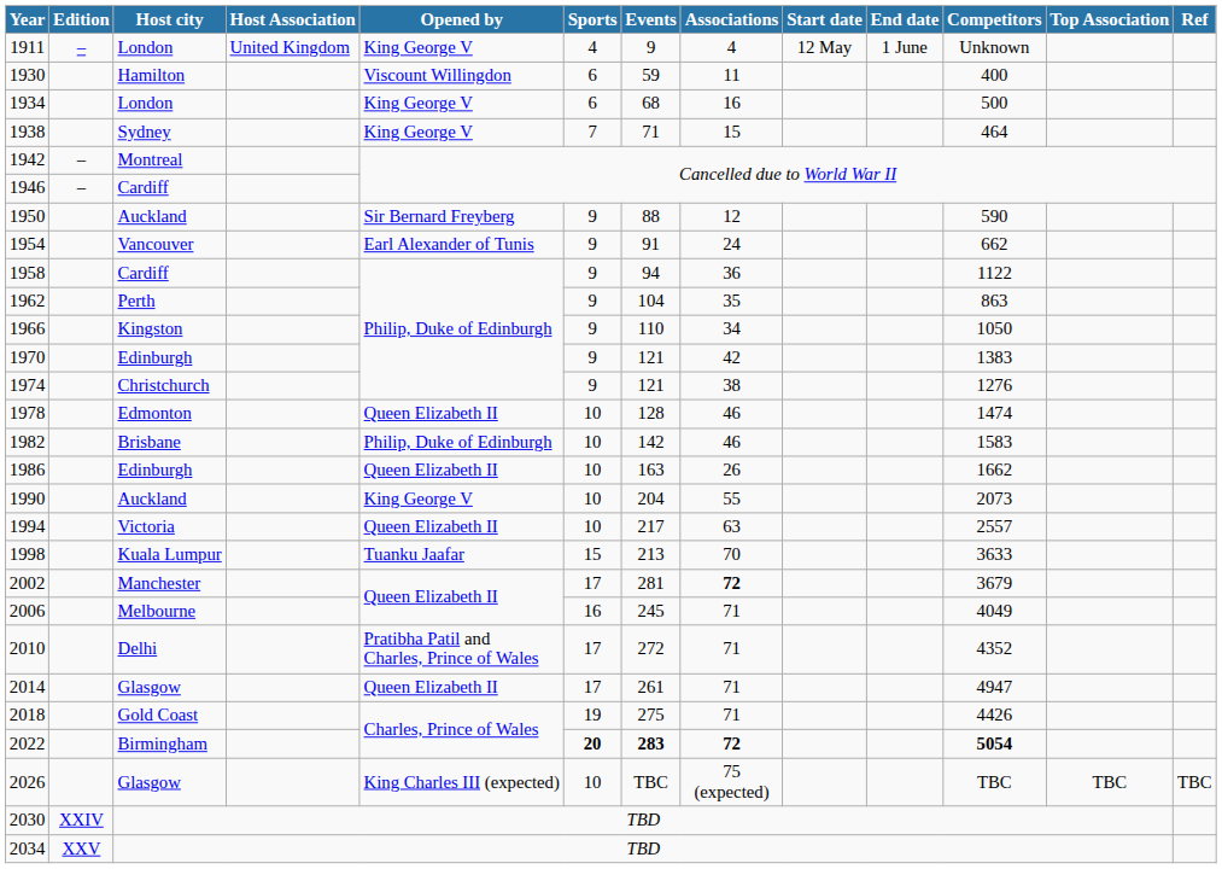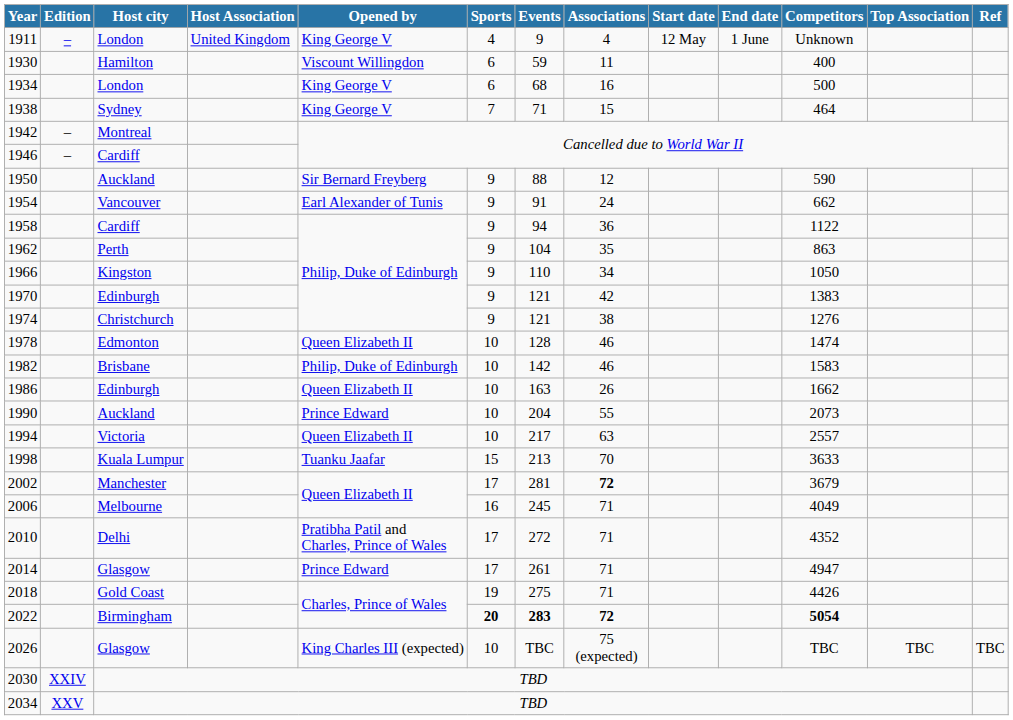1990 | Opened by: King George V -> Prince Edward
2014 | Opened by: Queen Elizabeth II -> Prince Edward
